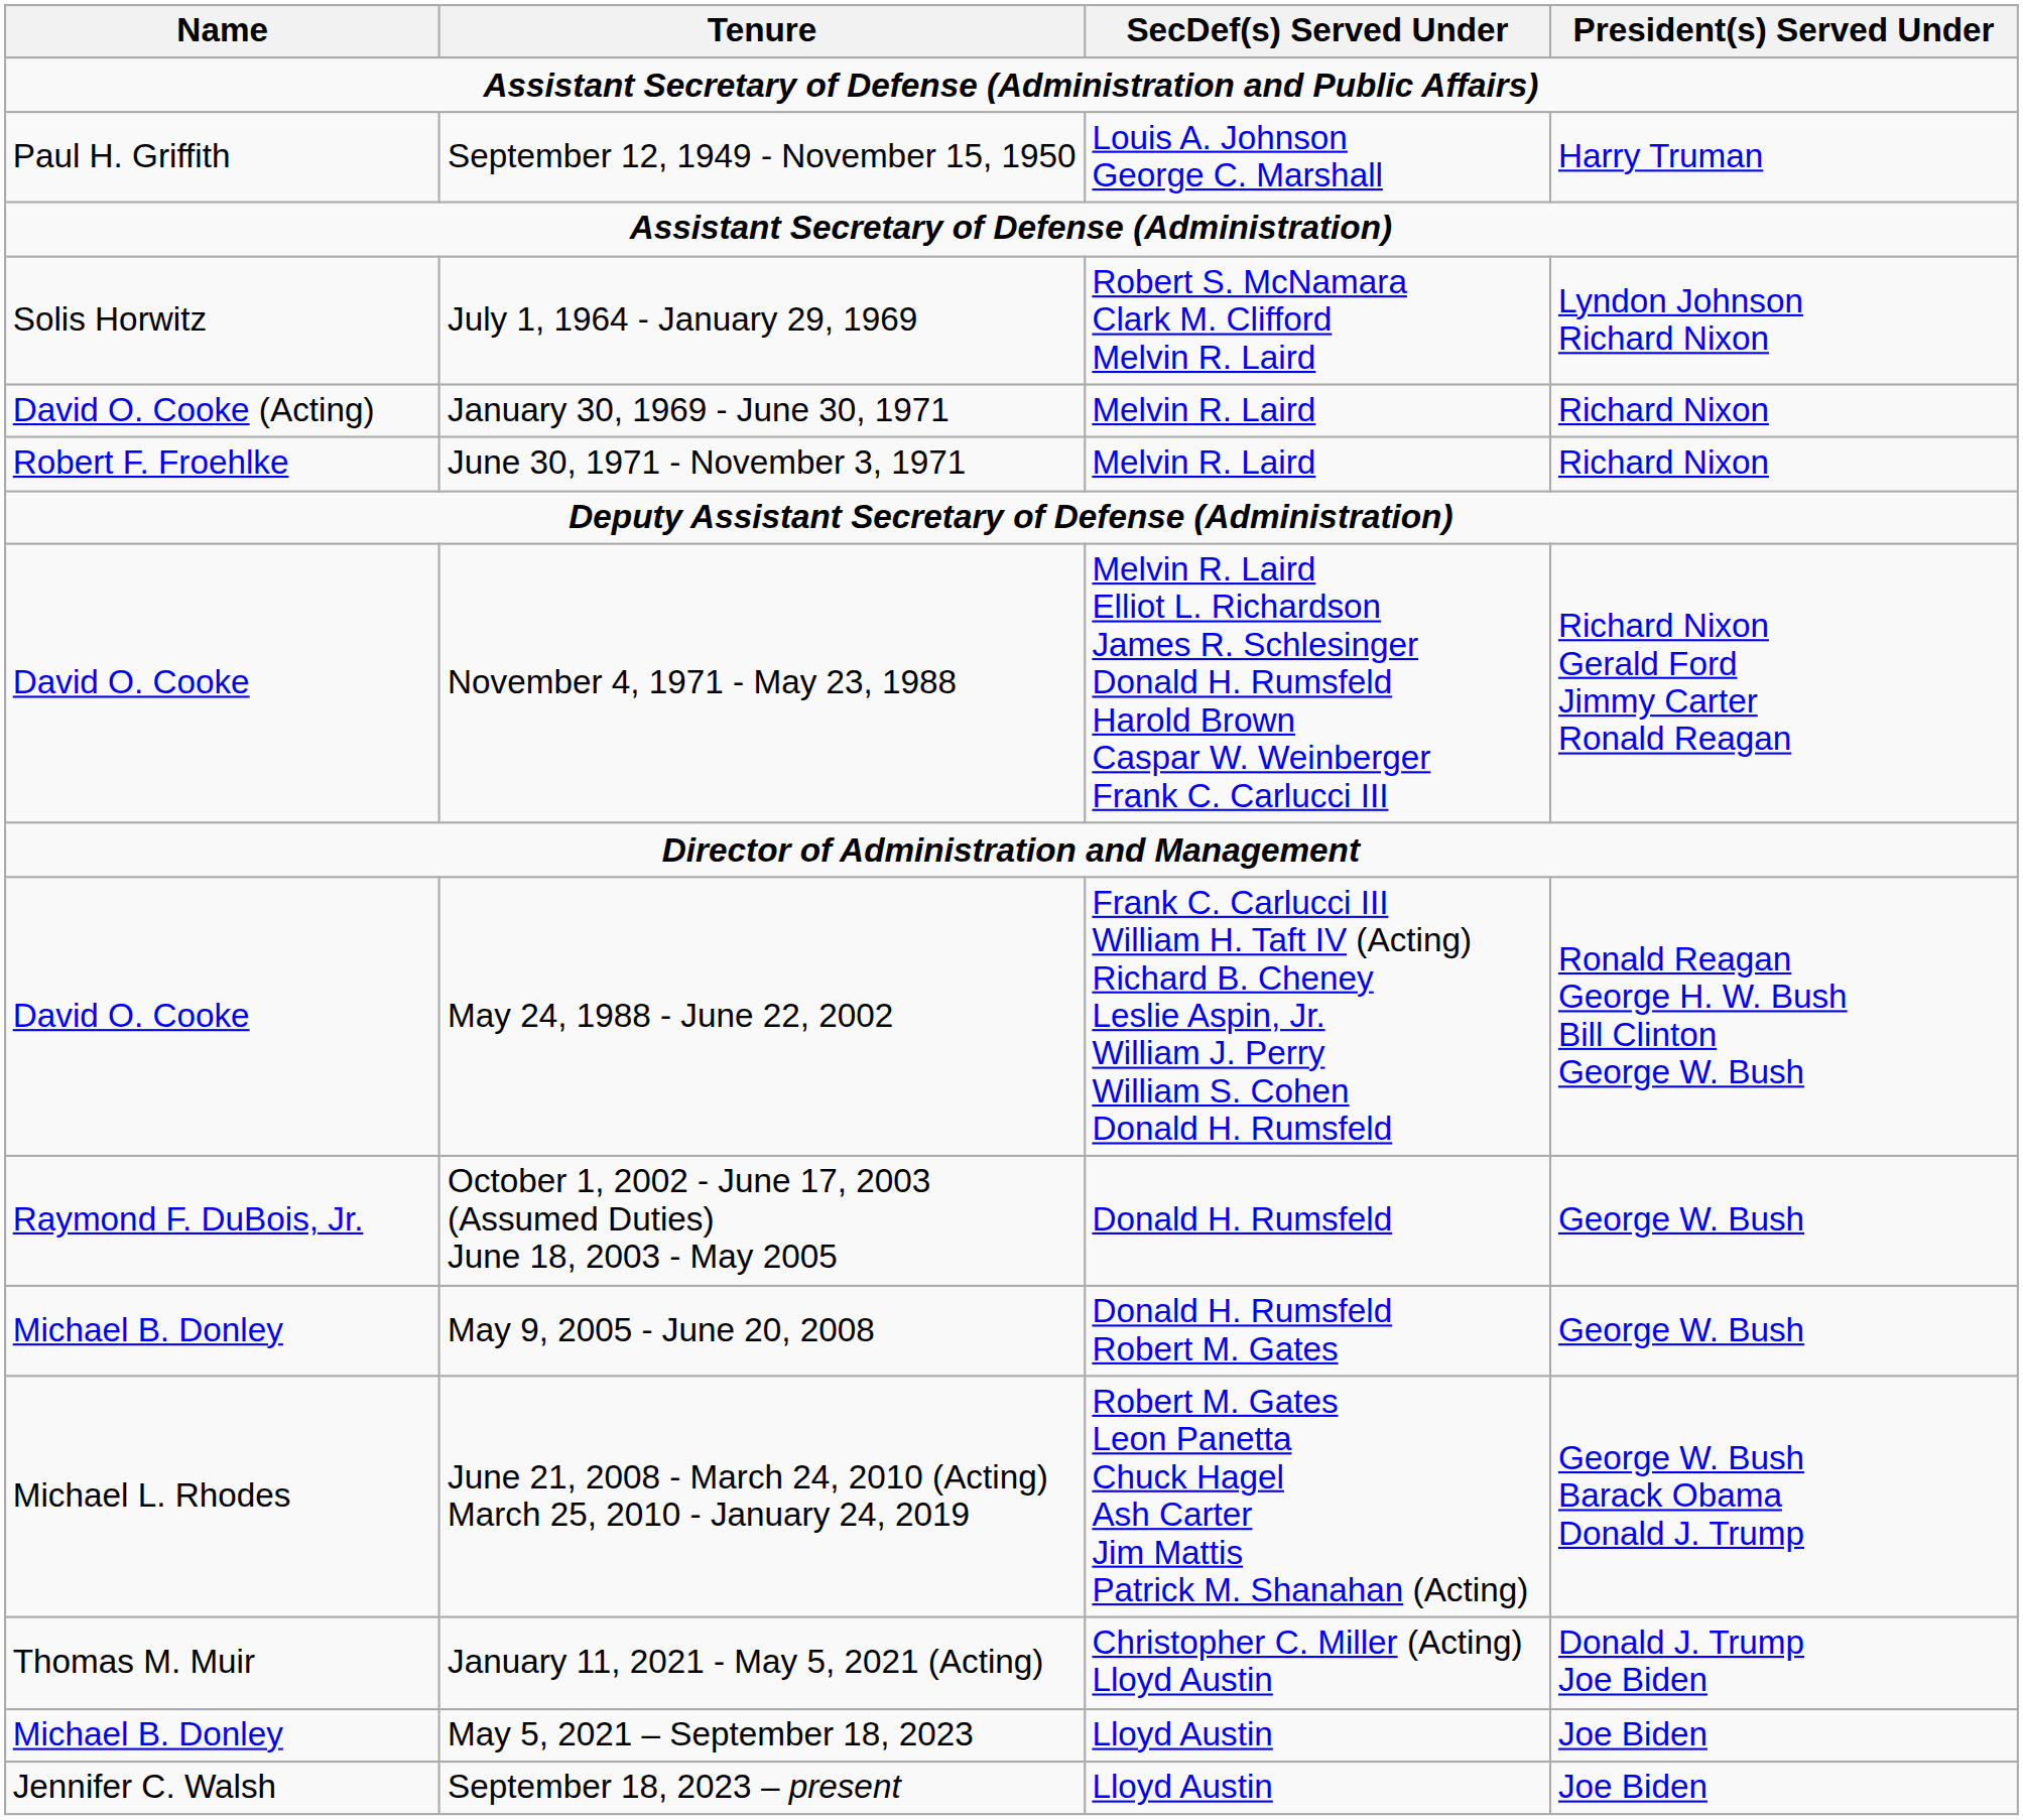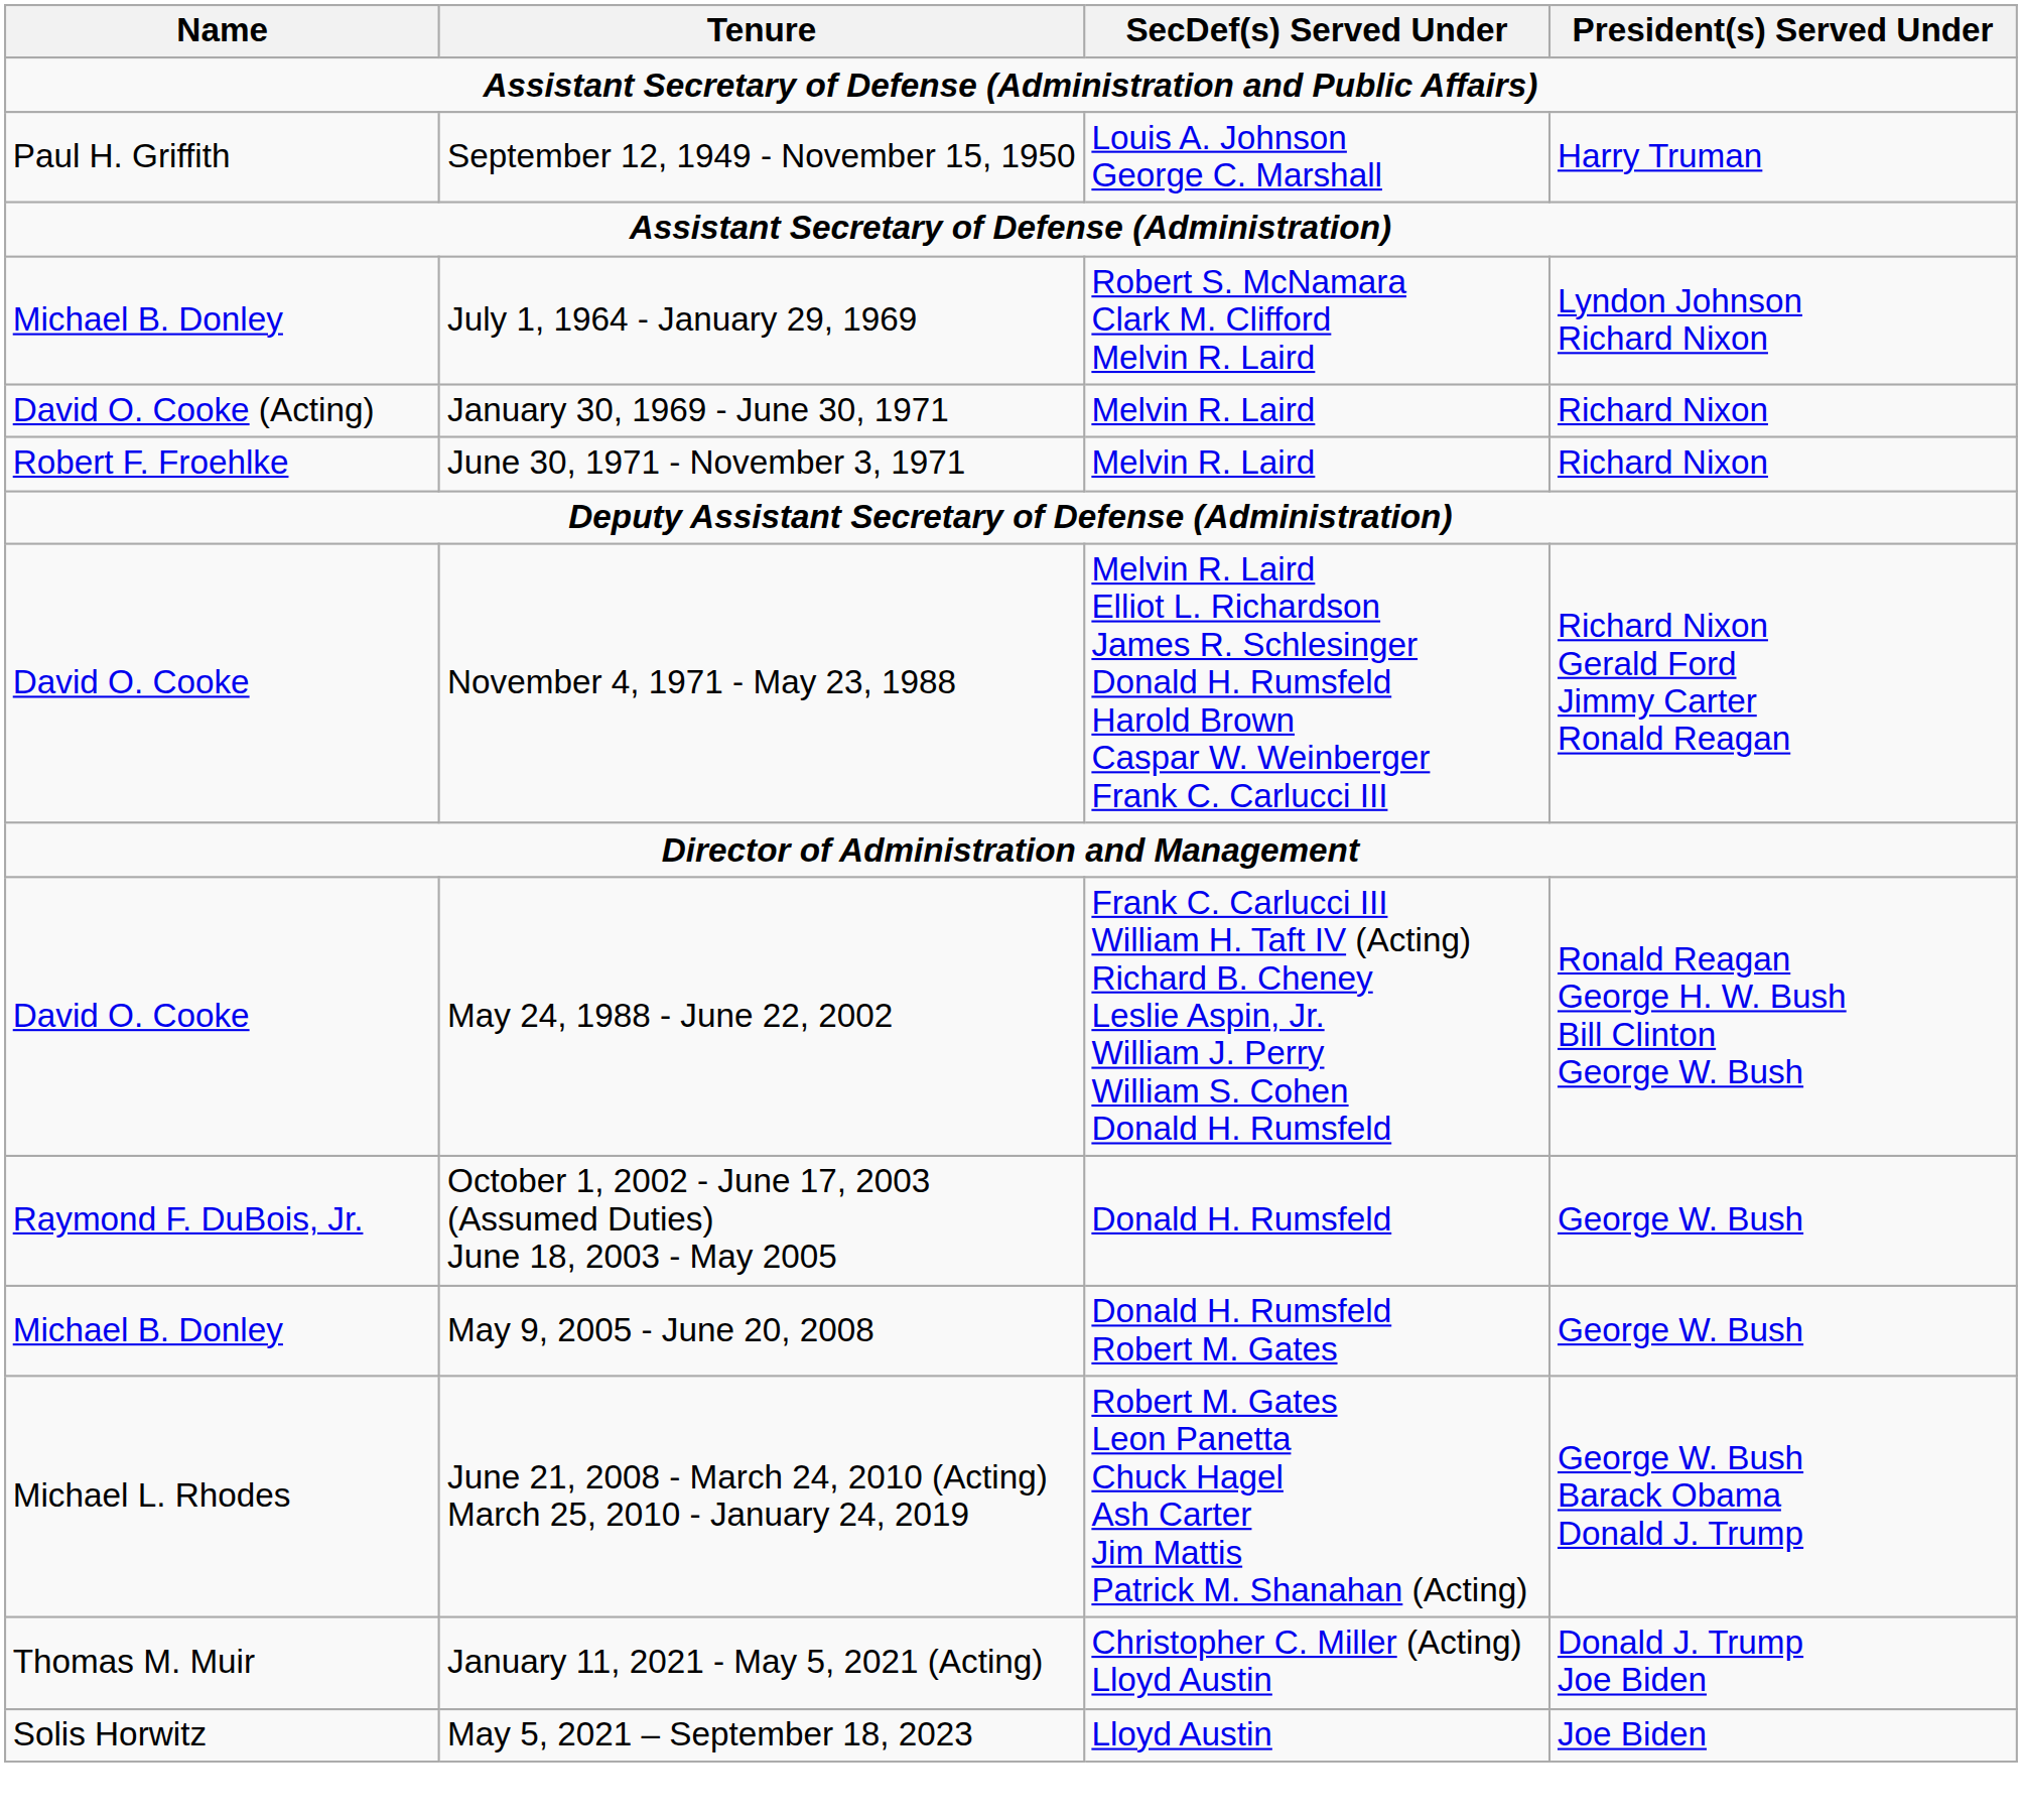July 1, 1964 - January 29, 1969 | Name: Solis Horwitz -> Michael B. Donley
May 5, 2021 – September 18, 2023 | Name: Michael B. Donley -> Solis Horwitz
- row: Jennifer C. Walsh | September 18, 2023 – present | Lloyd Austin | Joe Biden
